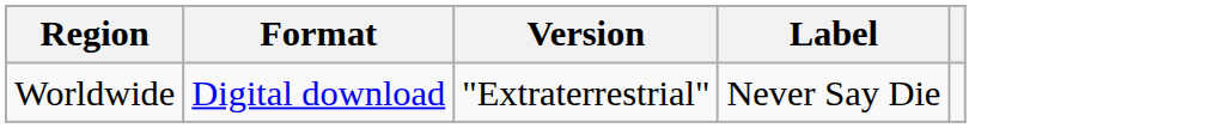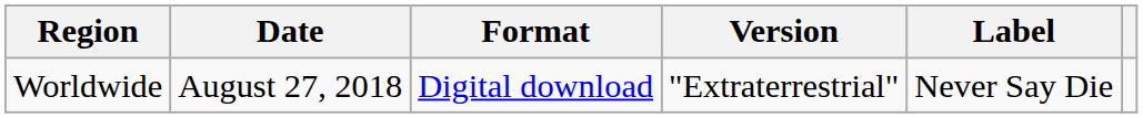+ column: Date | August 27, 2018
